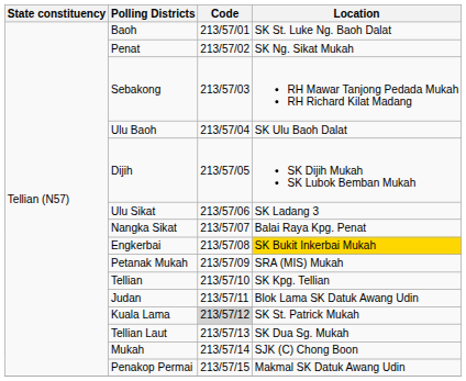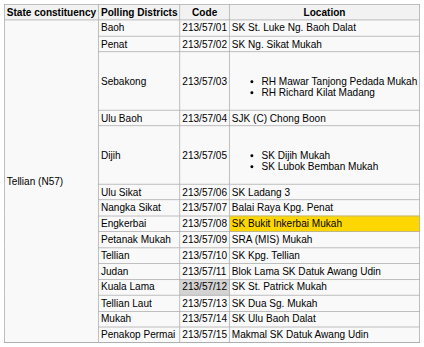Ulu Baoh | Location: SK Ulu Baoh Dalat -> SJK (C) Chong Boon
Mukah | Location: SJK (C) Chong Boon -> SK Ulu Baoh Dalat
